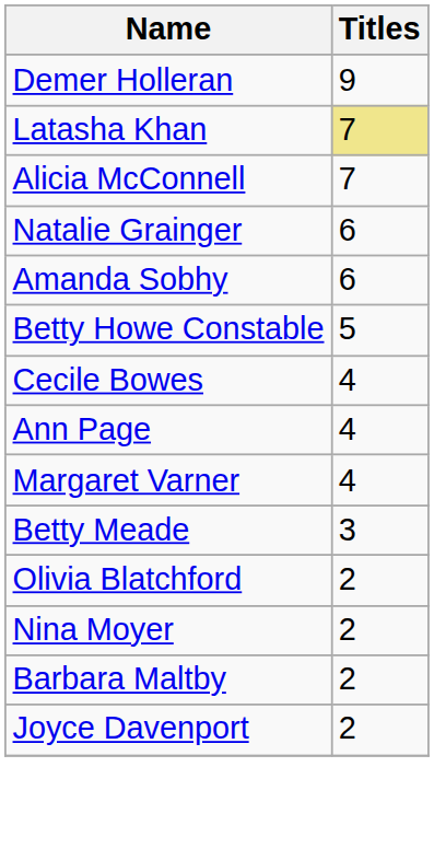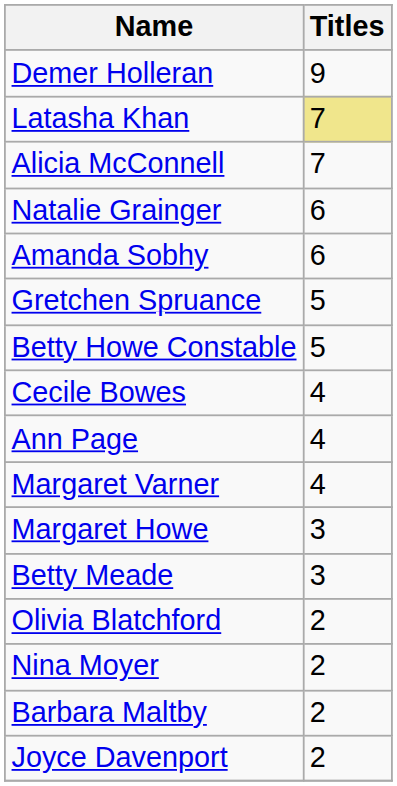+ row: Gretchen Spruance | 5
+ row: Margaret Howe | 3
